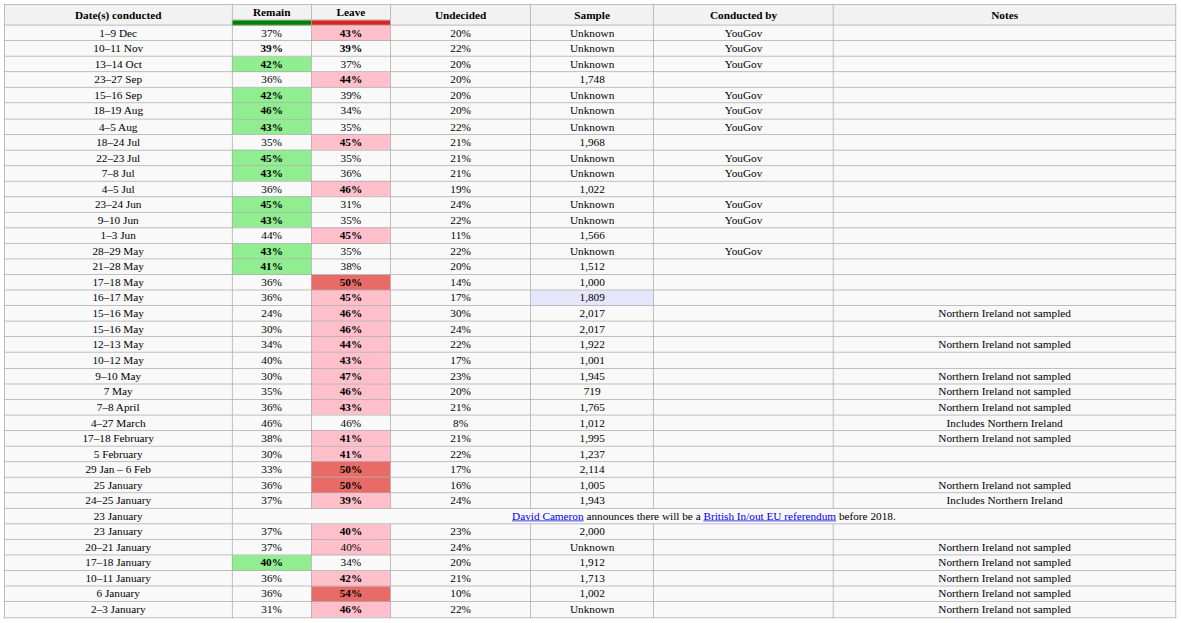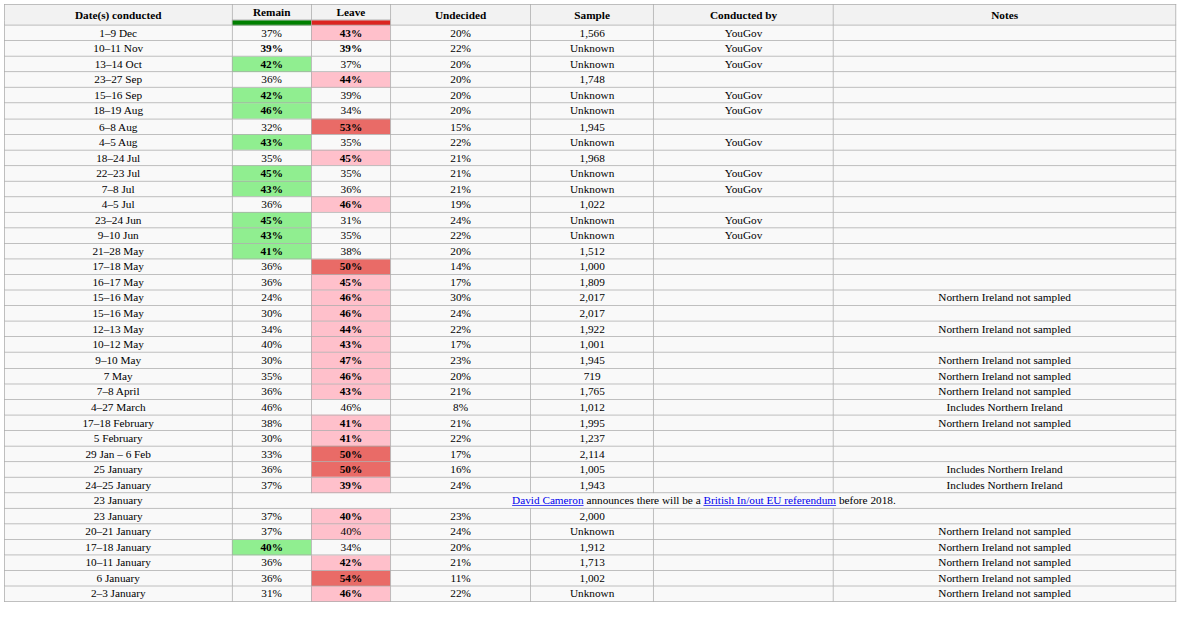1–9 Dec | Sample: Unknown -> 1,566
+ row: 6–8 Aug | 32% | 53% | 15% | 1,945
- row: 1–3 Jun | 44% | 45% | 11% | 1,566
- row: 28–29 May | 43% | 35% | 22% | Unknown | YouGov
16–17 May | Sample: lavender background -> no background
25 January | Notes: Northern Ireland not sampled -> Includes Northern Ireland
6 January | Undecided: 10% -> 11%
